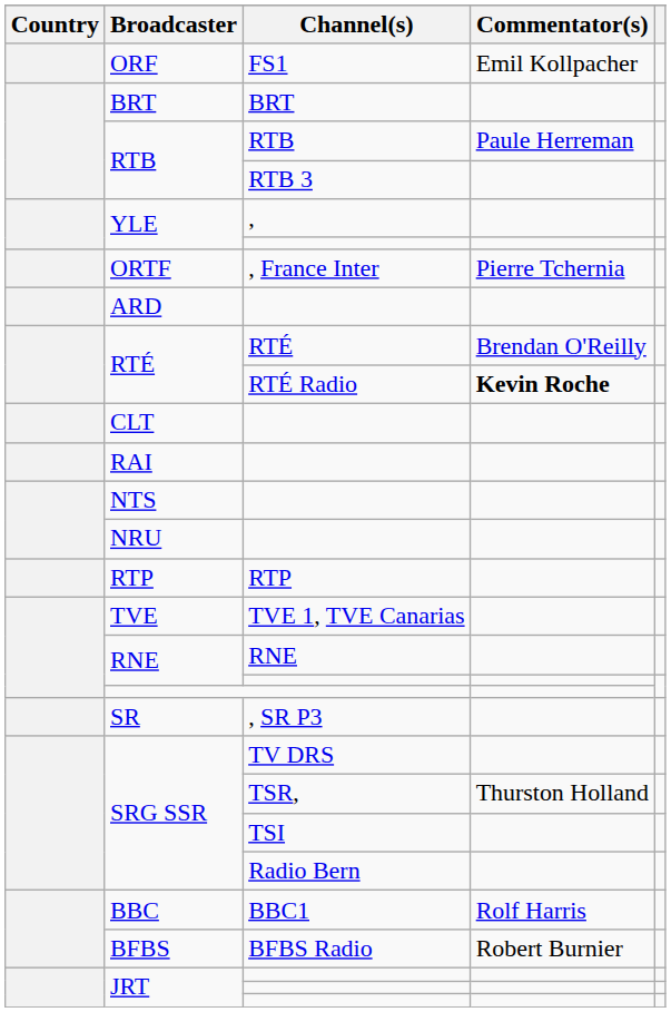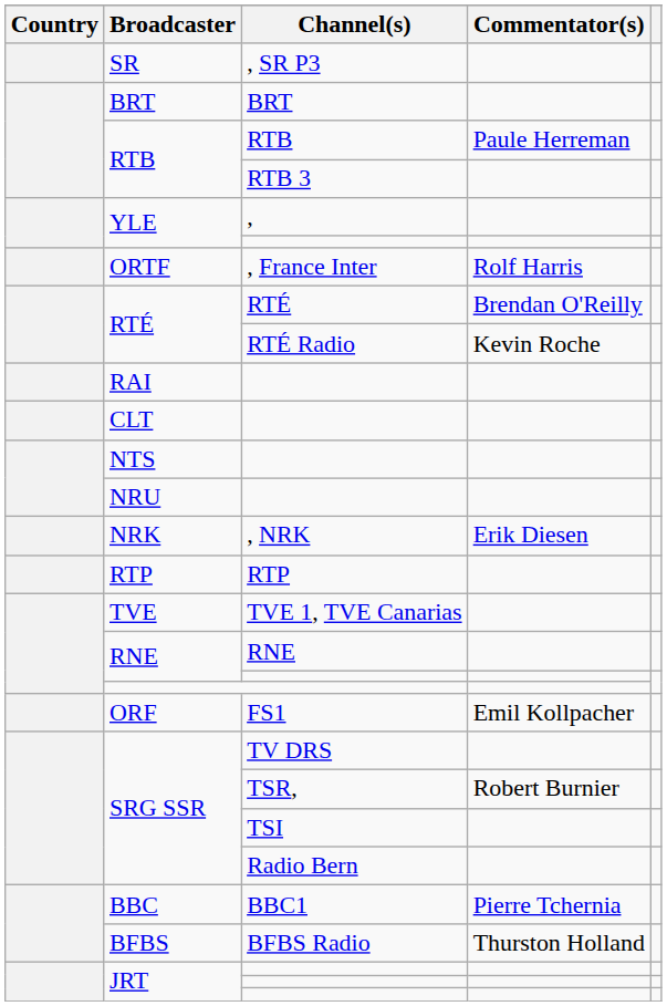rows swapped: ORF <-> SR
ORTF | Commentator(s): Pierre Tchernia -> Rolf Harris
- row: ARD
RTÉ / RTÉ Radio | Commentator(s): bold -> normal
rows swapped: RAI <-> CLT
+ row: NRK | , NRK | Erik Diesen
SRG SSR / TSR, | Commentator(s): Thurston Holland -> Robert Burnier
BBC | Commentator(s): Rolf Harris -> Pierre Tchernia
BFBS | Commentator(s): Robert Burnier -> Thurston Holland
